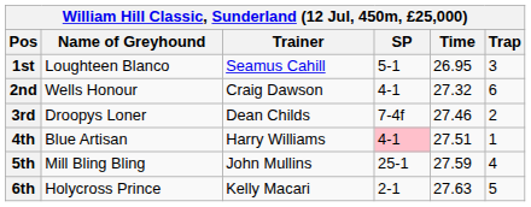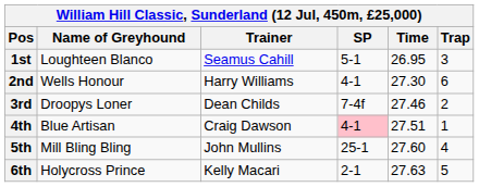2nd | Trainer: Craig Dawson -> Harry Williams
2nd | Time: 27.32 -> 27.30
4th | Trainer: Harry Williams -> Craig Dawson
5th | Time: 27.59 -> 27.60
